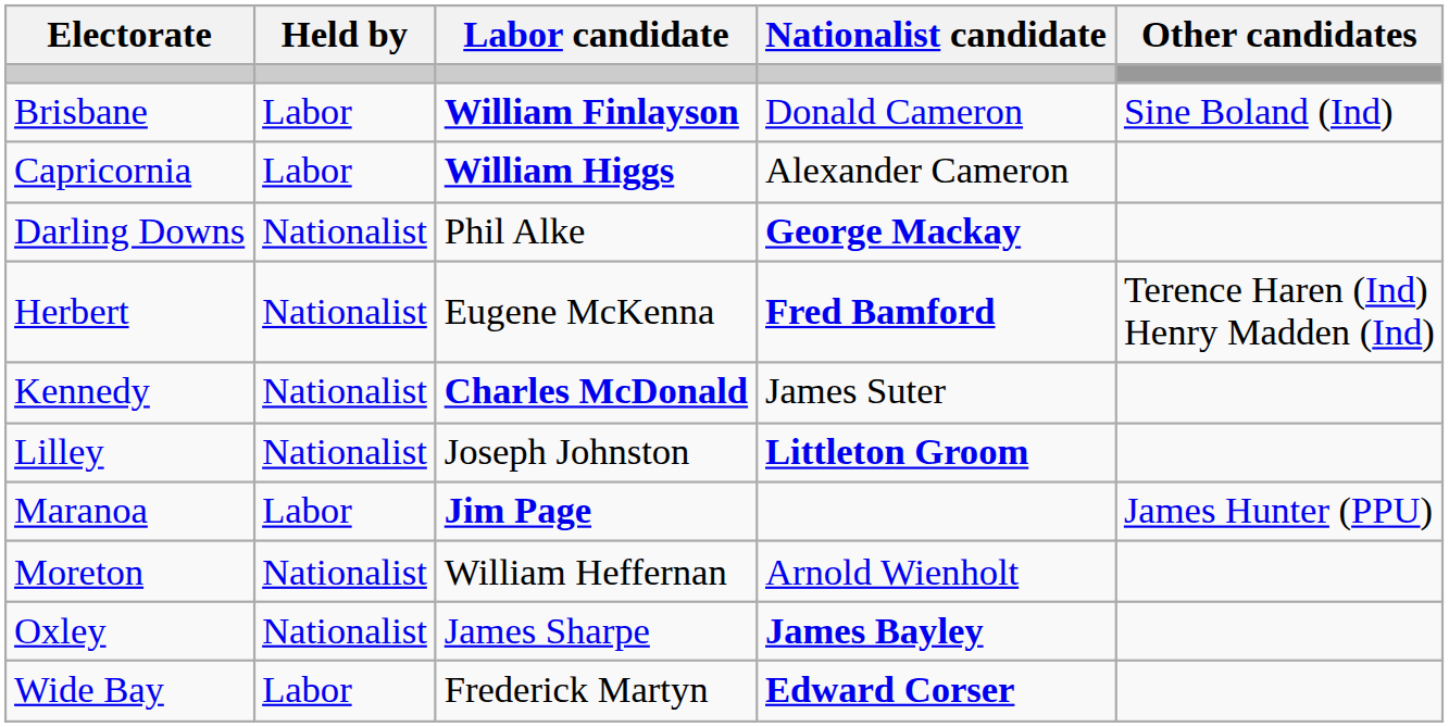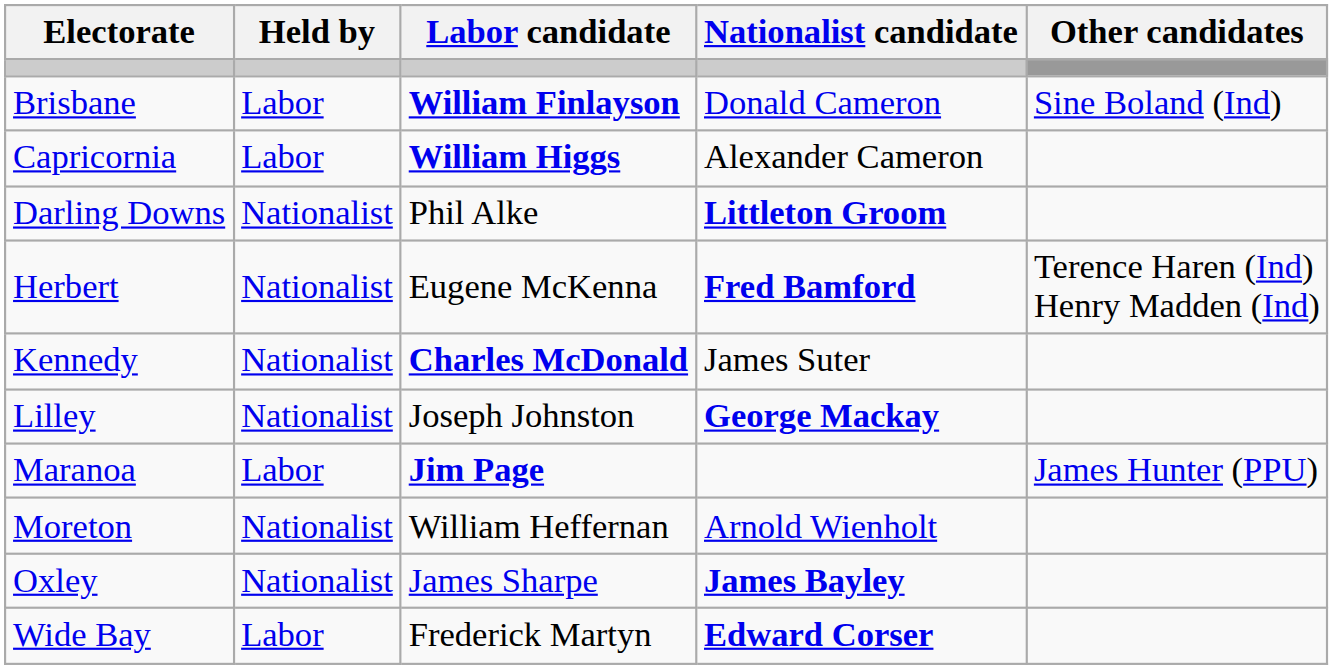Darling Downs | Nationalist candidate: George Mackay -> Littleton Groom
Lilley | Nationalist candidate: Littleton Groom -> George Mackay
